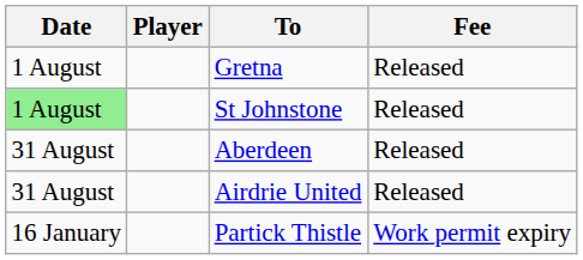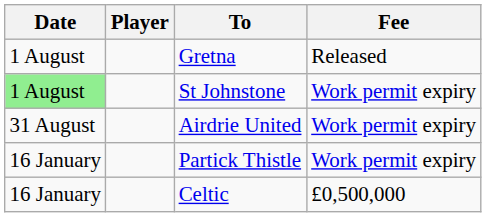St Johnstone | Fee: Released -> Work permit expiry
- row: 31 August | Aberdeen | Released
Airdrie United | Fee: Released -> Work permit expiry
+ row: 16 January | Celtic | £0,500,000
